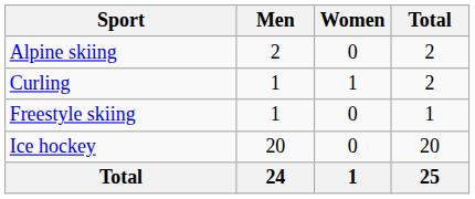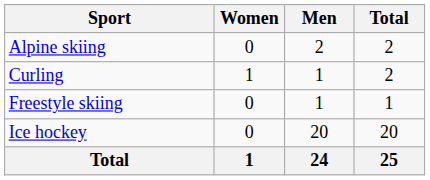columns swapped: Men <-> Women
